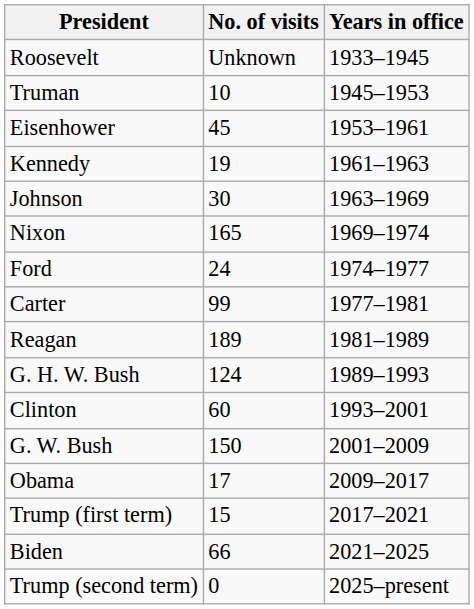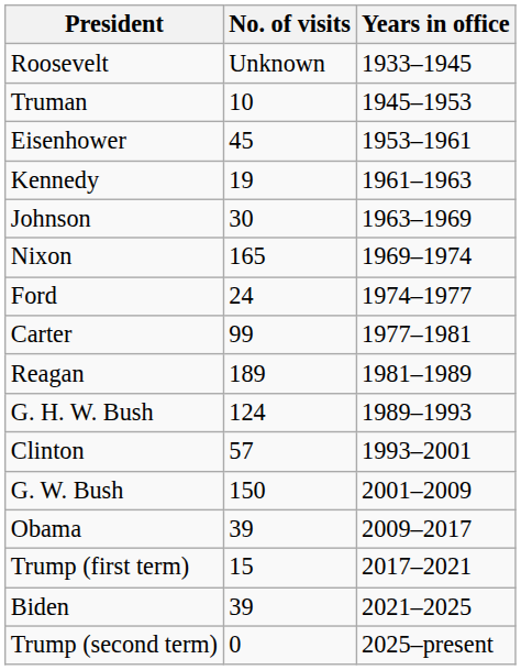Clinton | No. of visits: 60 -> 57
Obama | No. of visits: 17 -> 39
Biden | No. of visits: 66 -> 39
